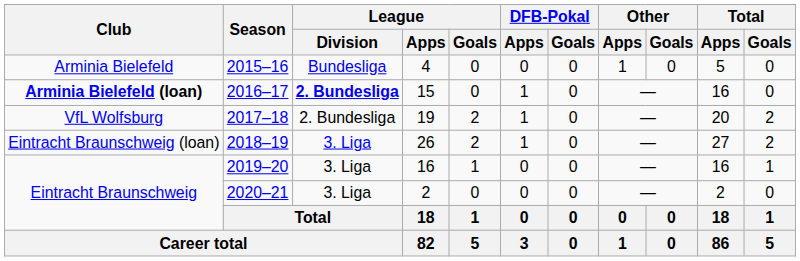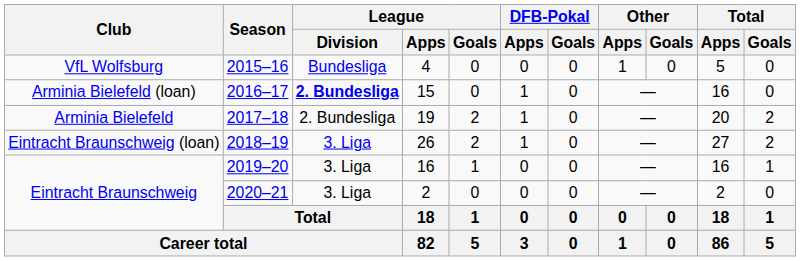2015–16 | Club: Arminia Bielefeld -> VfL Wolfsburg
2016–17 | Club: bold -> normal
2017–18 | Club: VfL Wolfsburg -> Arminia Bielefeld
